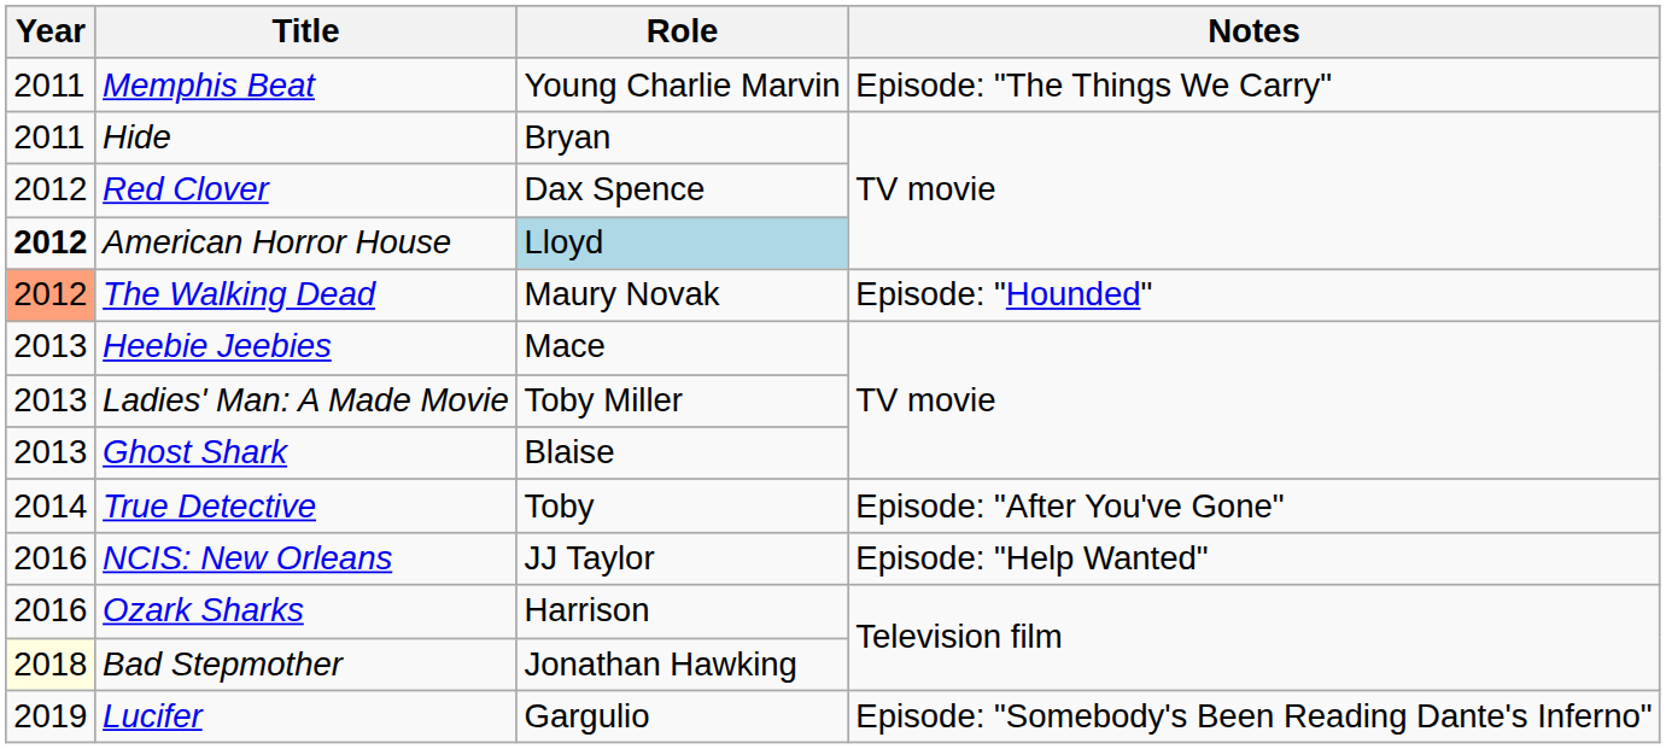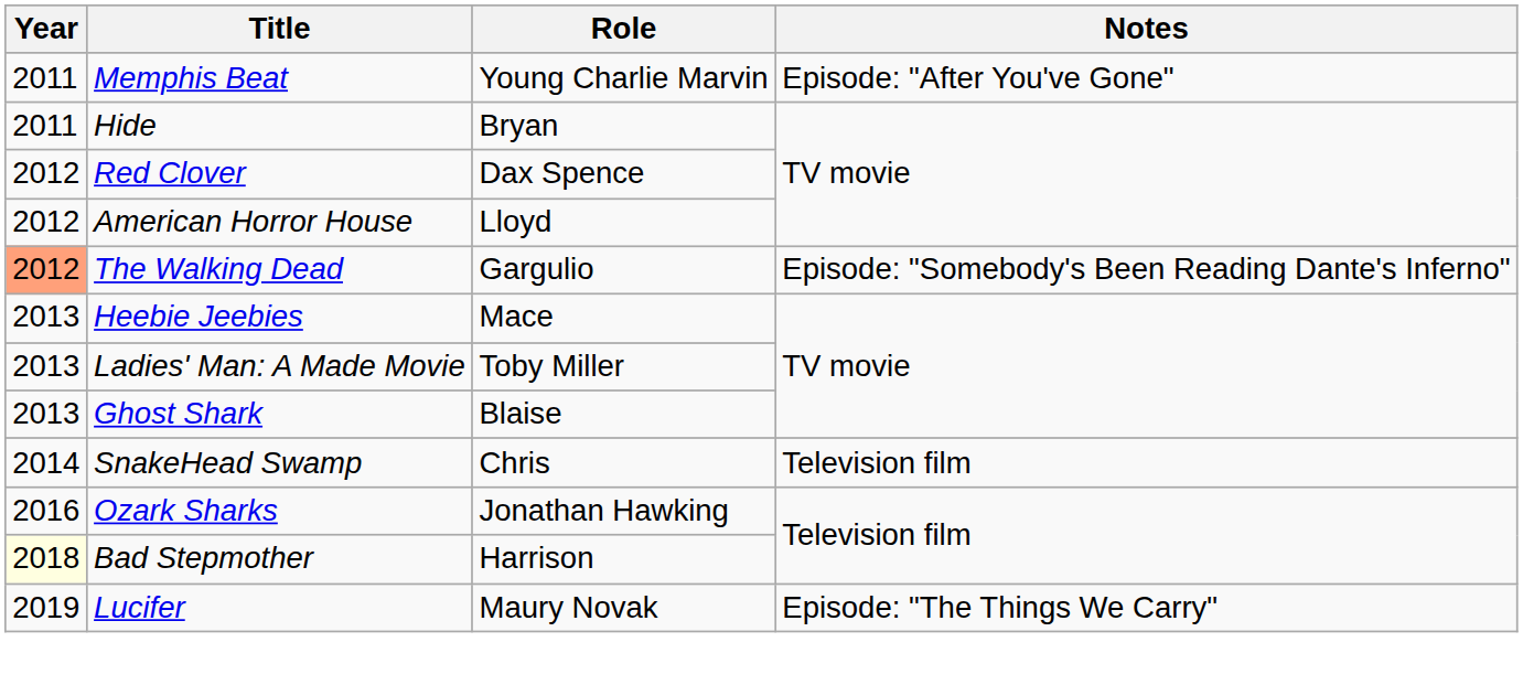Memphis Beat | Notes: Episode: "The Things We Carry" -> Episode: "After You've Gone"
American Horror House | Year: bold -> normal
American Horror House | Role: lightblue background -> no background
The Walking Dead | Role: Maury Novak -> Gargulio
The Walking Dead | Notes: Episode: "Hounded" -> Episode: "Somebody's Been Reading Dante's Inferno"
- row: 2014 | True Detective | Toby | Episode: "After You've Gone"
+ row: 2014 | SnakeHead Swamp | Chris | Television film
- row: 2016 | NCIS: New Orleans | JJ Taylor | Episode: "Help Wanted"
Ozark Sharks | Role: Harrison -> Jonathan Hawking
Bad Stepmother | Role: Jonathan Hawking -> Harrison
Lucifer | Role: Gargulio -> Maury Novak
Lucifer | Notes: Episode: "Somebody's Been Reading Dante's Inferno" -> Episode: "The Things We Carry"
